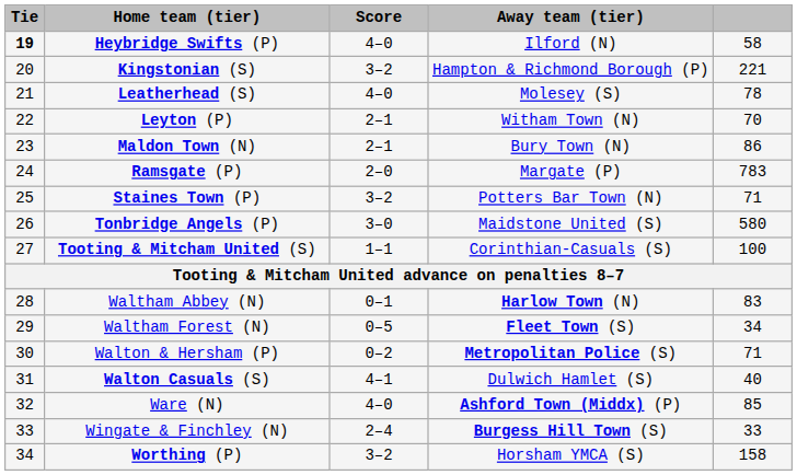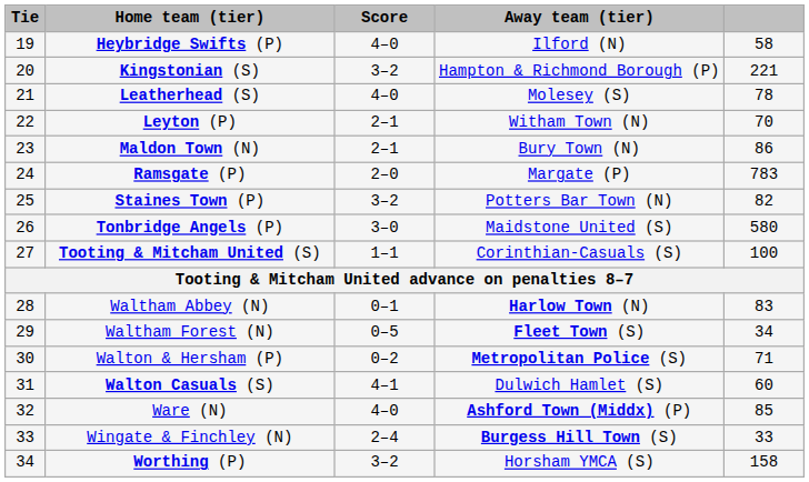Heybridge Swifts (P) | Tie: bold -> normal
Staines Town (P) | column 5: 71 -> 82
Walton Casuals (S) | column 5: 40 -> 60
